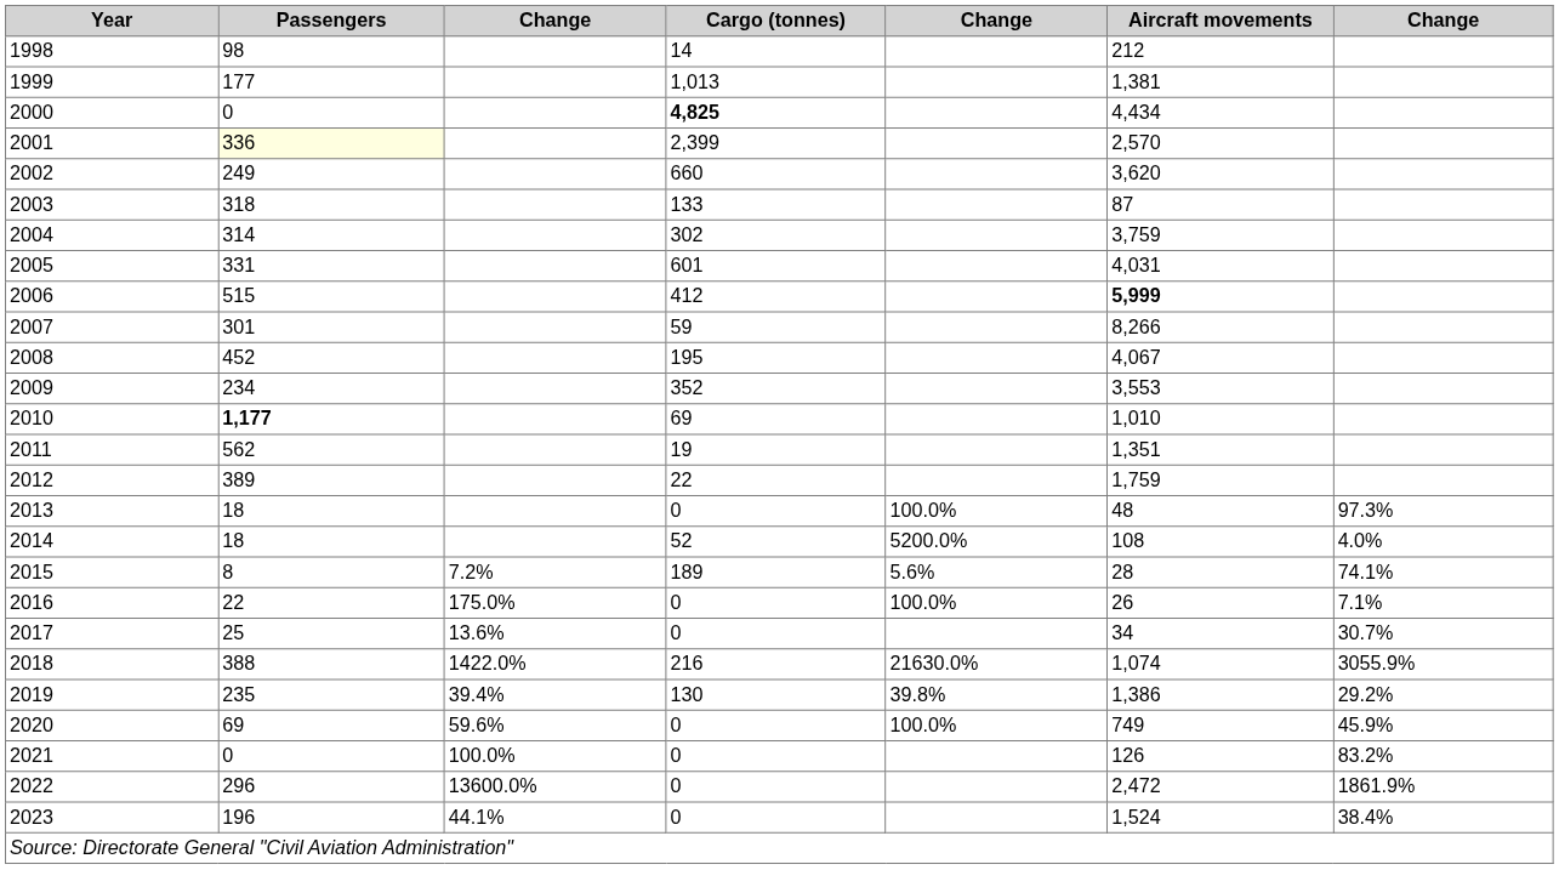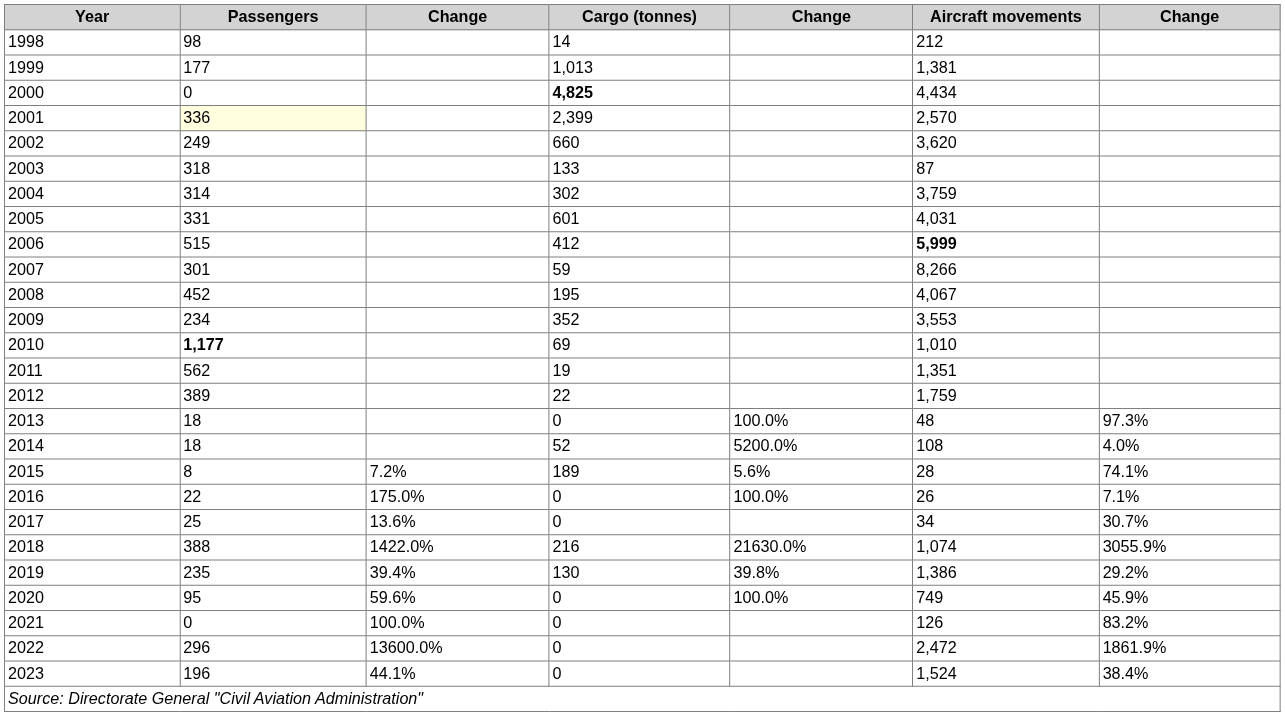2020 | Passengers: 69 -> 95
